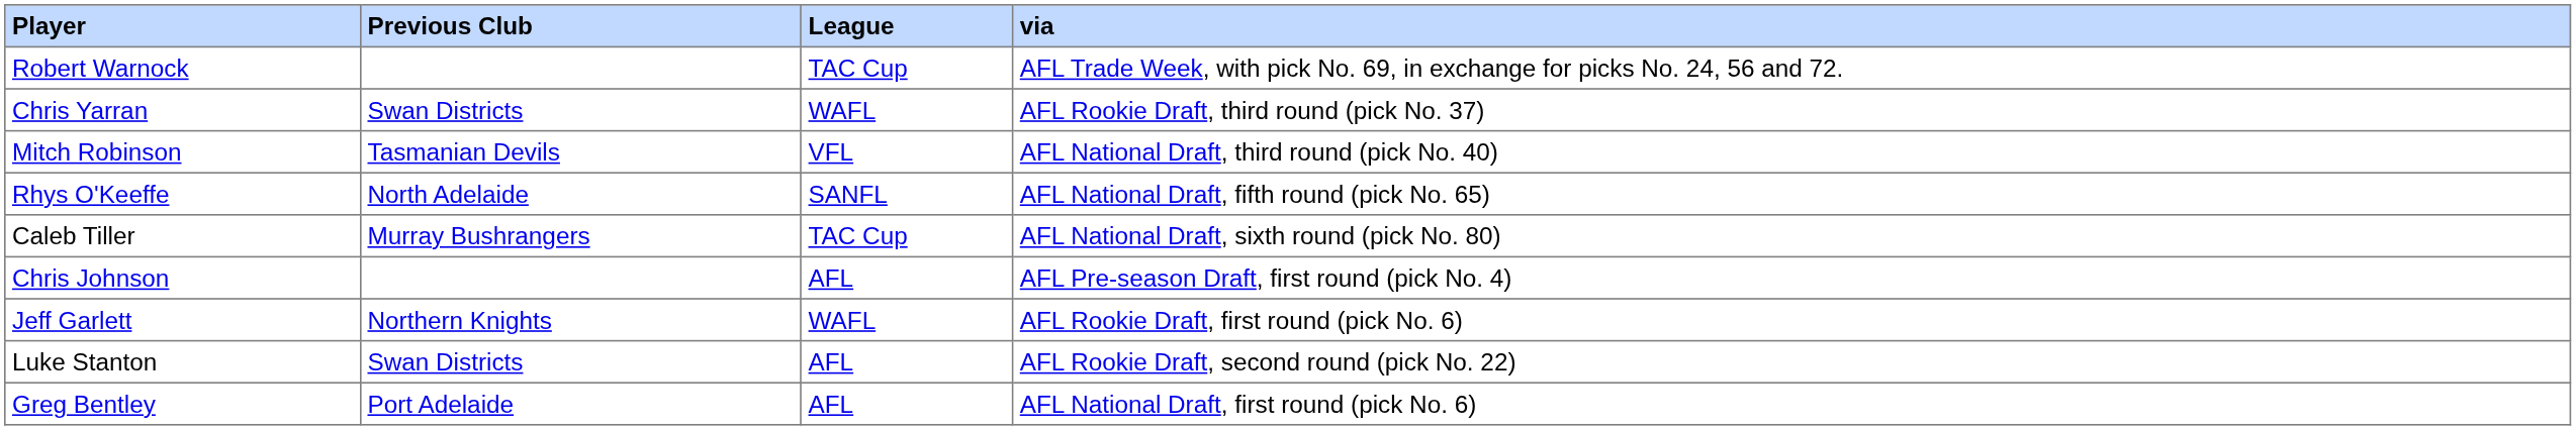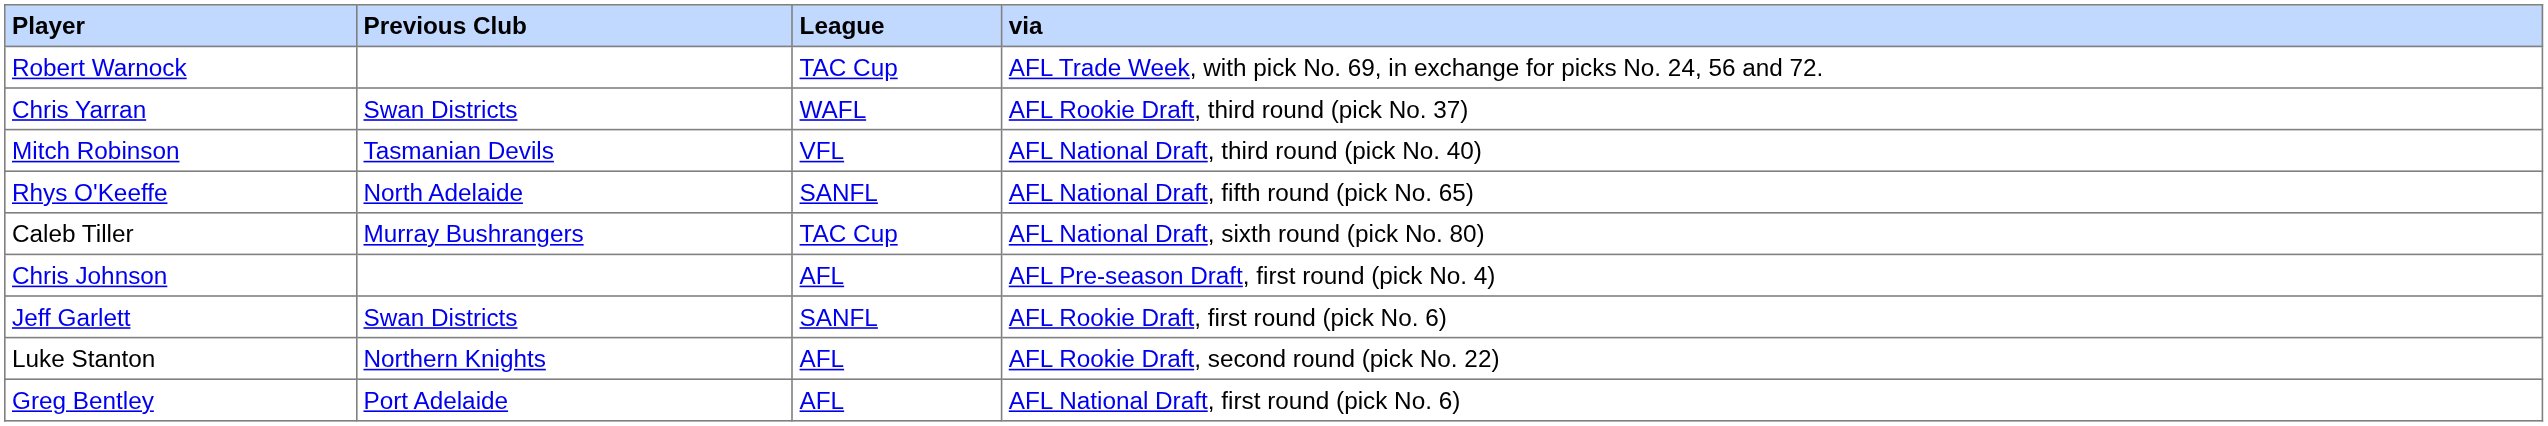Jeff Garlett | Previous Club: Northern Knights -> Swan Districts
Jeff Garlett | League: WAFL -> SANFL
Luke Stanton | Previous Club: Swan Districts -> Northern Knights
